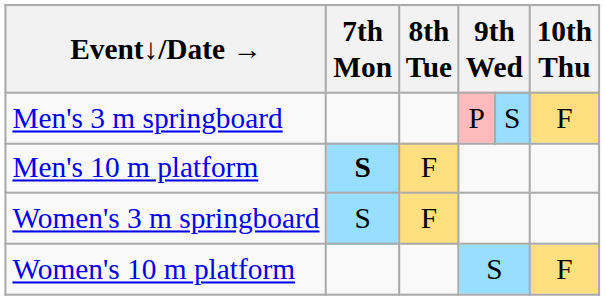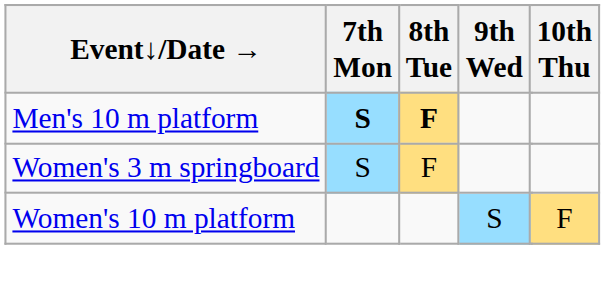- row: Men's 3 m springboard | P | S | F
Men's 10 m platform | 8th Tue: normal -> bold
